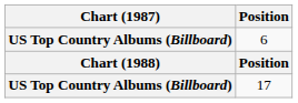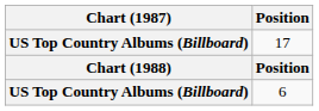rows swapped: 6 <-> 17
